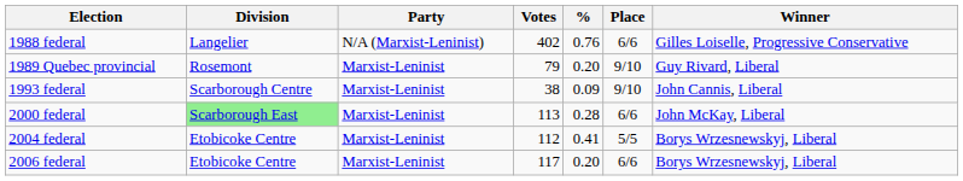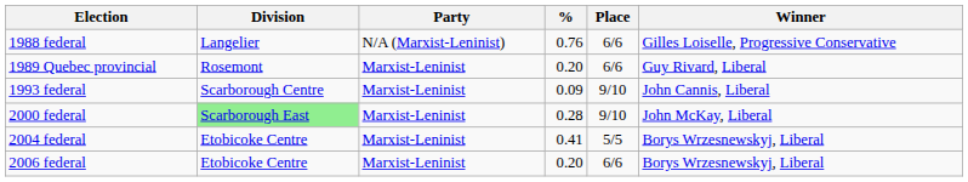- column: Votes | 402 | 79 | 38 | 113 | 112 | 117
1989 Quebec provincial | Place: 9/10 -> 6/6
2000 federal | Place: 6/6 -> 9/10
